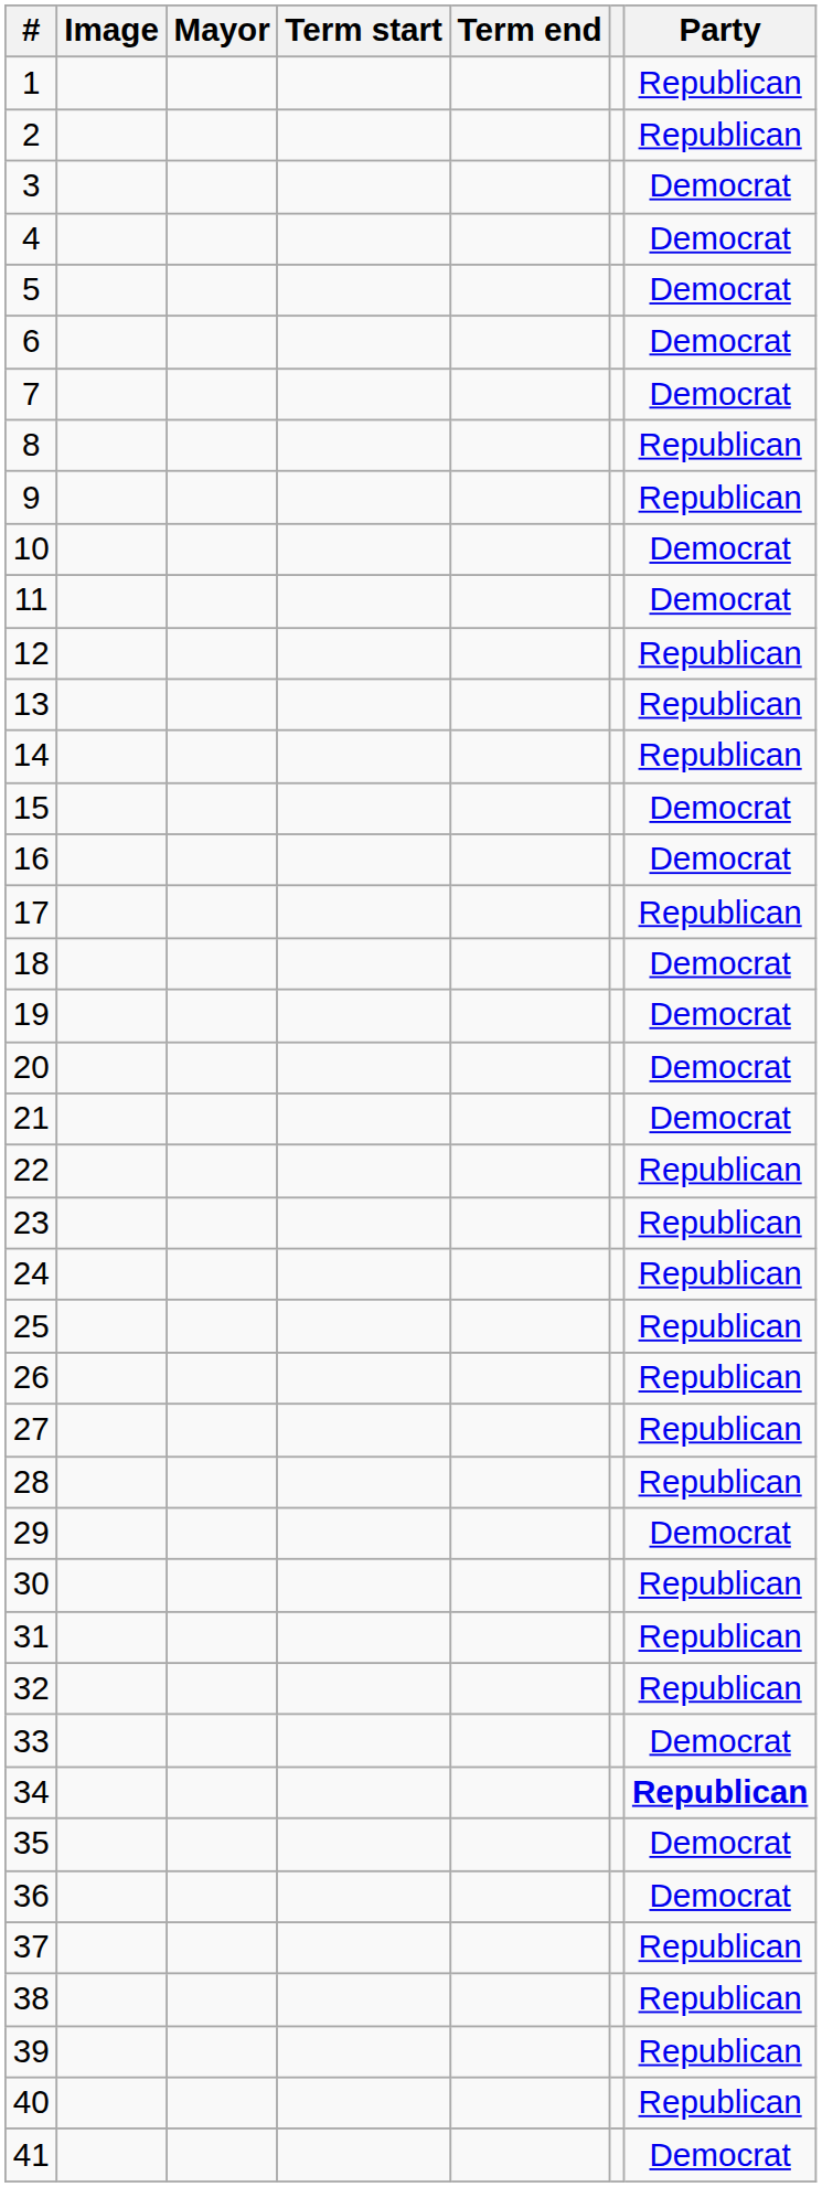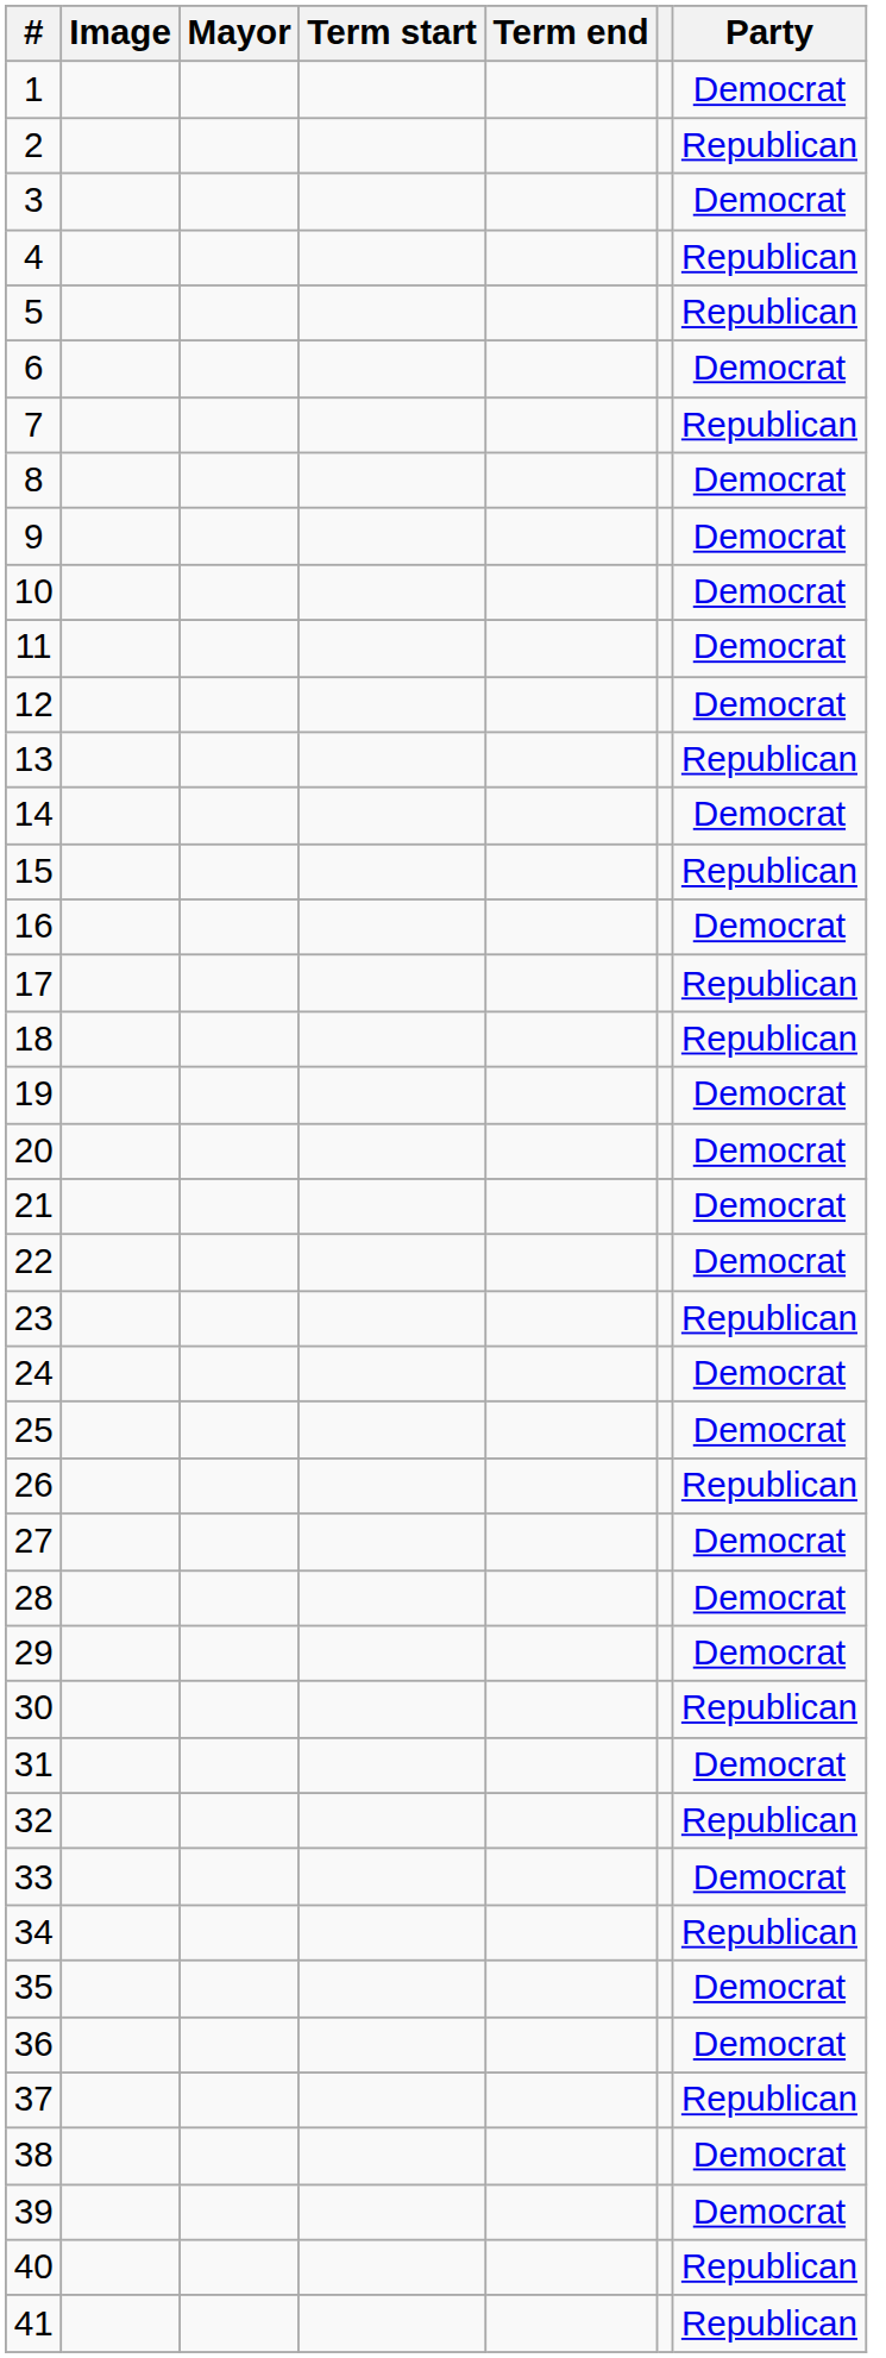1 | Party: Republican -> Democrat
4 | Party: Democrat -> Republican
5 | Party: Democrat -> Republican
7 | Party: Democrat -> Republican
8 | Party: Republican -> Democrat
9 | Party: Republican -> Democrat
12 | Party: Republican -> Democrat
14 | Party: Republican -> Democrat
15 | Party: Democrat -> Republican
18 | Party: Democrat -> Republican
22 | Party: Republican -> Democrat
24 | Party: Republican -> Democrat
25 | Party: Republican -> Democrat
27 | Party: Republican -> Democrat
28 | Party: Republican -> Democrat
31 | Party: Republican -> Democrat
34 | Party: bold -> normal
38 | Party: Republican -> Democrat
39 | Party: Republican -> Democrat
41 | Party: Democrat -> Republican
